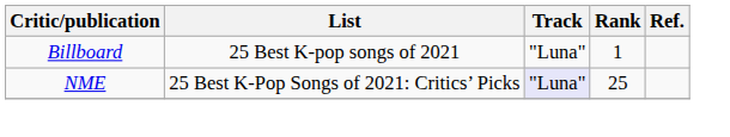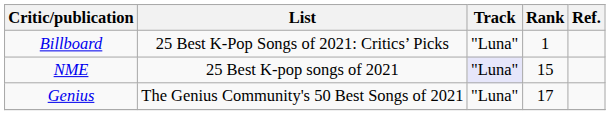Billboard | List: 25 Best K-pop songs of 2021 -> 25 Best K-Pop Songs of 2021: Critics’ Picks
NME | List: 25 Best K-Pop Songs of 2021: Critics’ Picks -> 25 Best K-pop songs of 2021
NME | Rank: 25 -> 15
+ row: Genius | The Genius Community's 50 Best Songs of 2021 | "Luna" | 17
